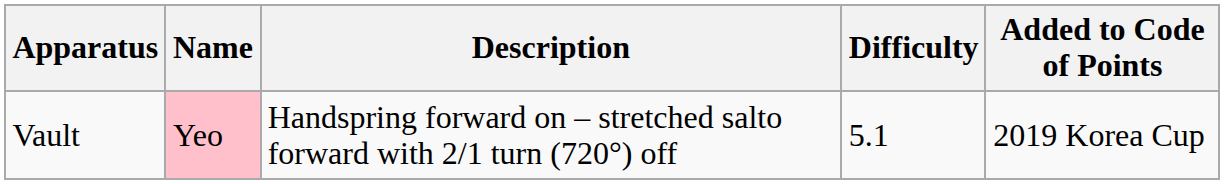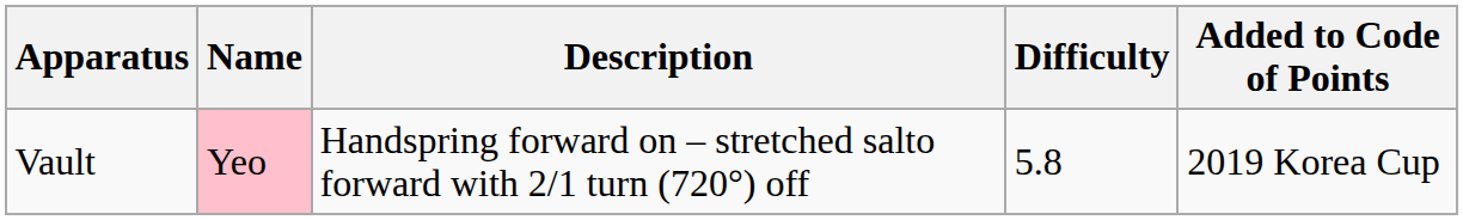Vault | Difficulty: 5.1 -> 5.8
